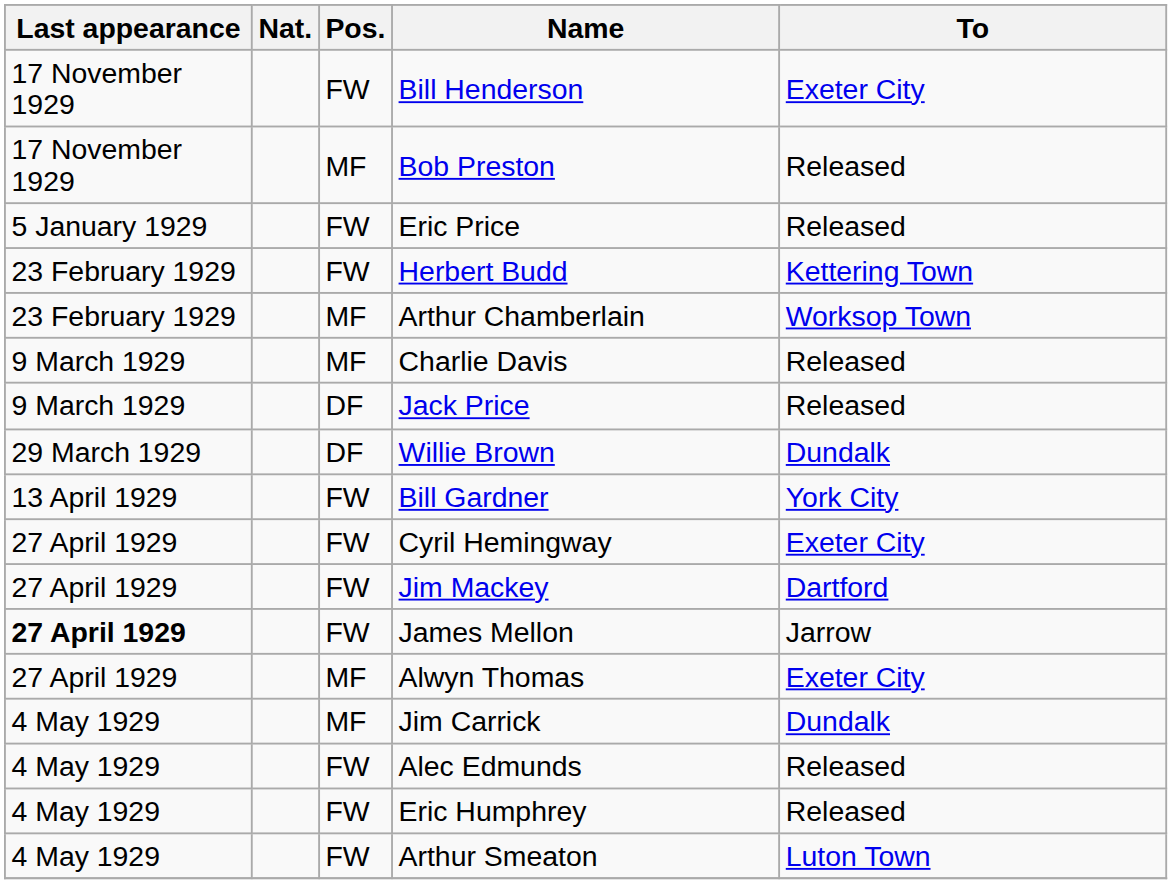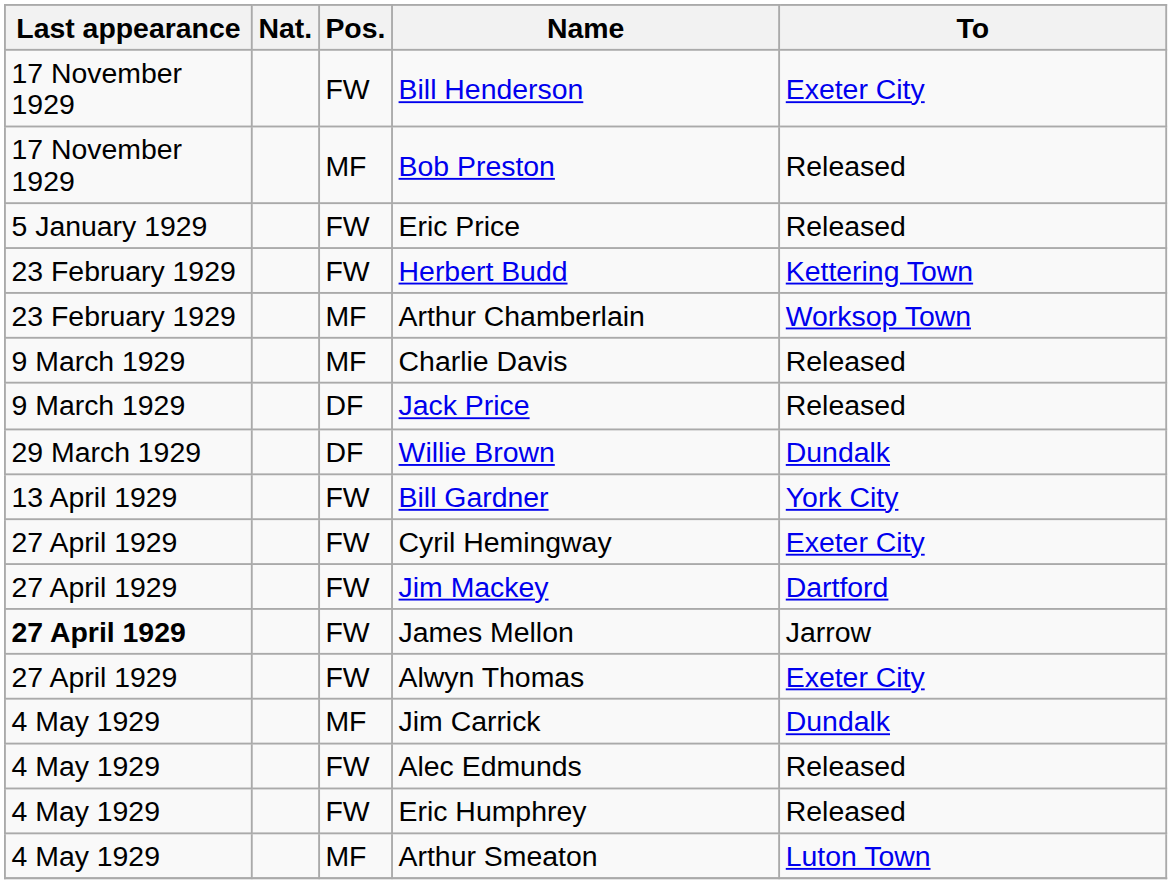Alwyn Thomas | Pos.: MF -> FW
Arthur Smeaton | Pos.: FW -> MF
